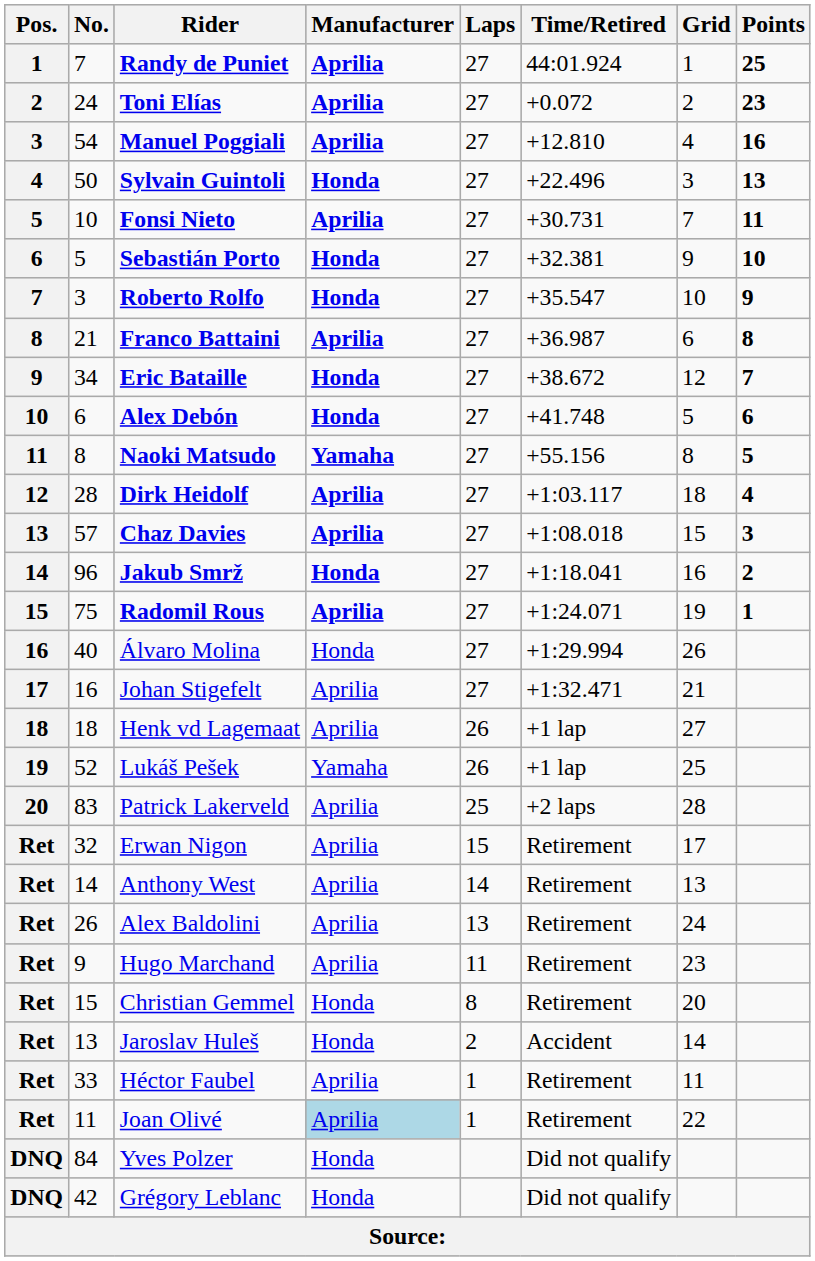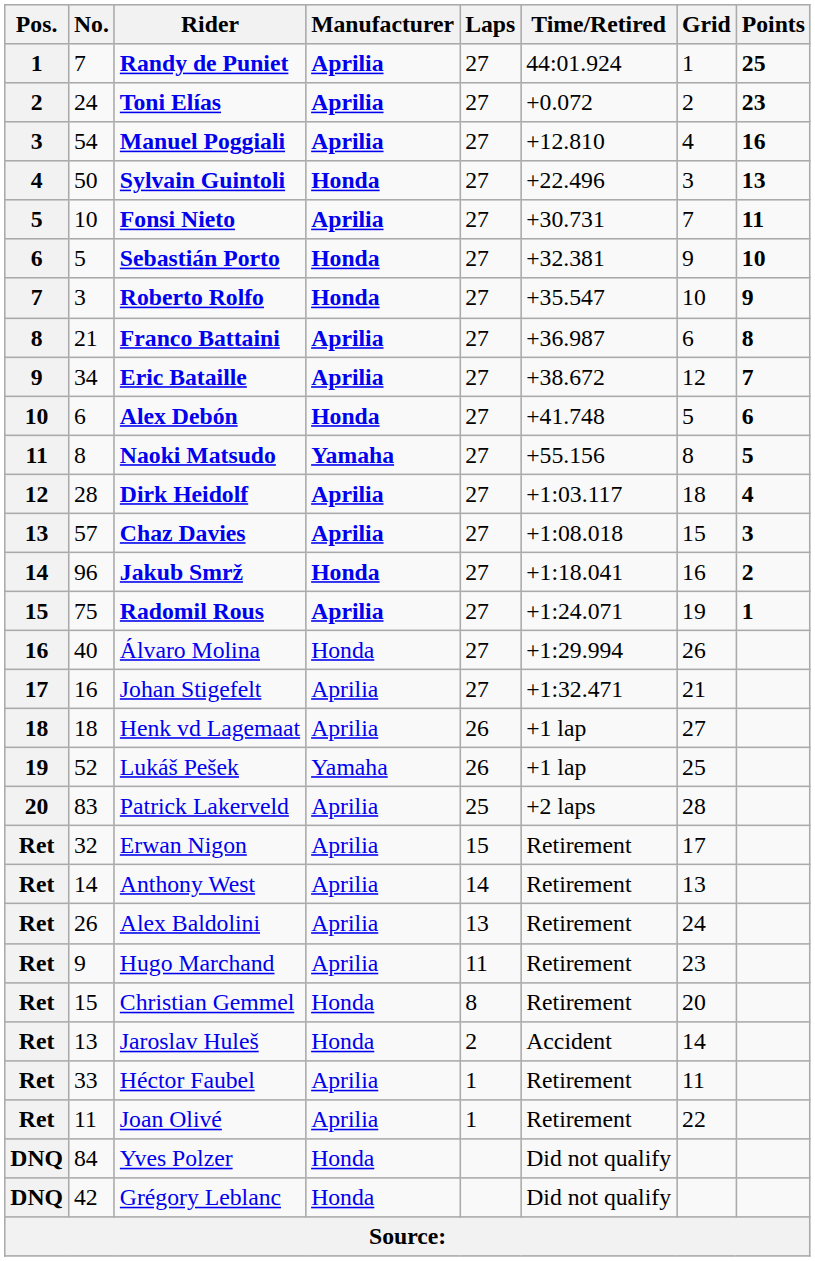Eric Bataille | Manufacturer: Honda -> Aprilia
Joan Olivé | Manufacturer: lightblue background -> no background
